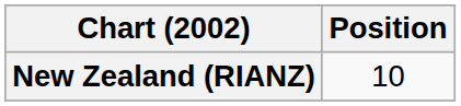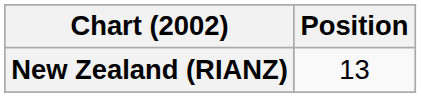New Zealand (RIANZ) | Position: 10 -> 13
